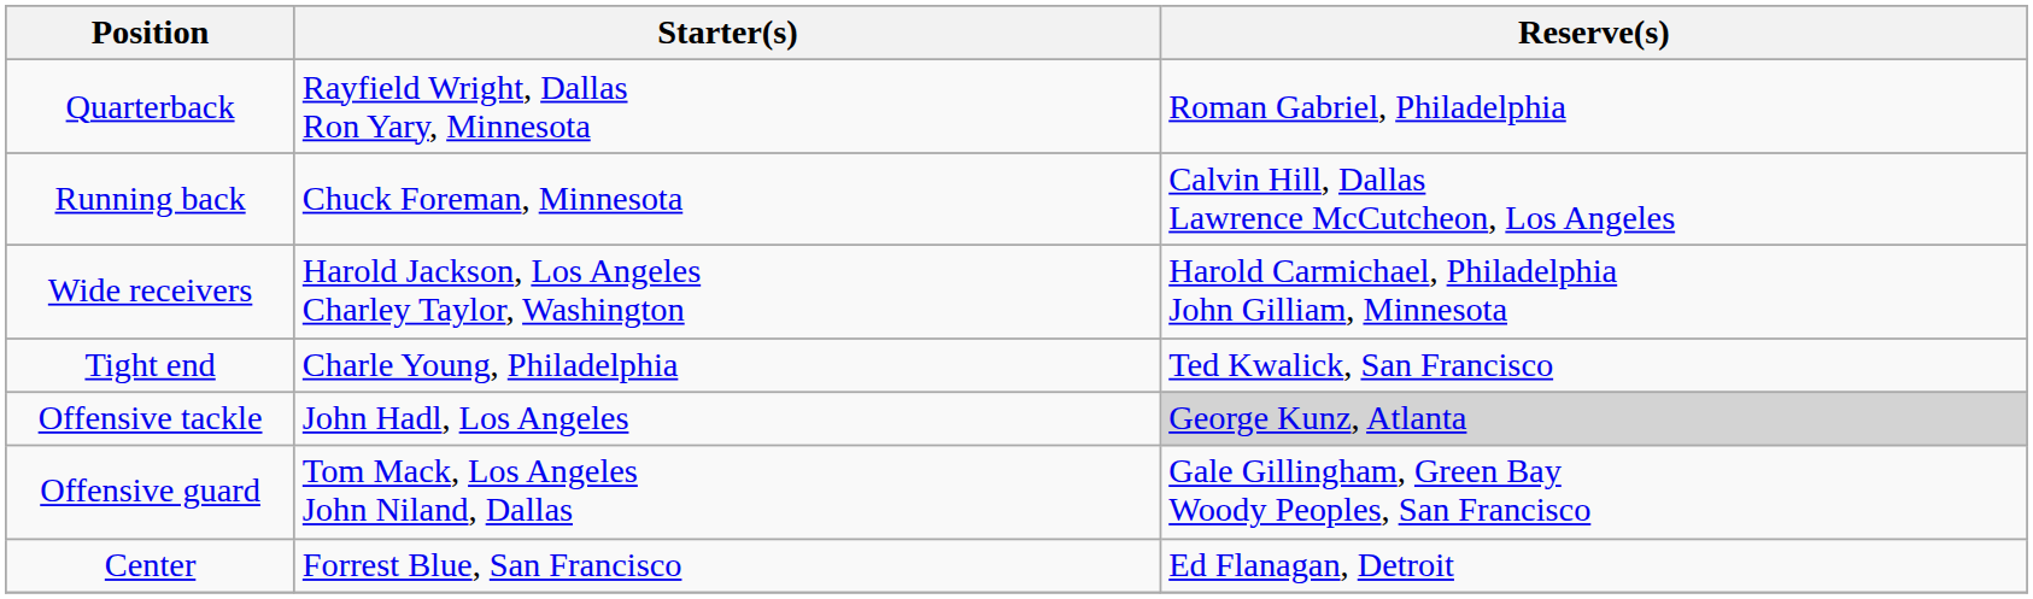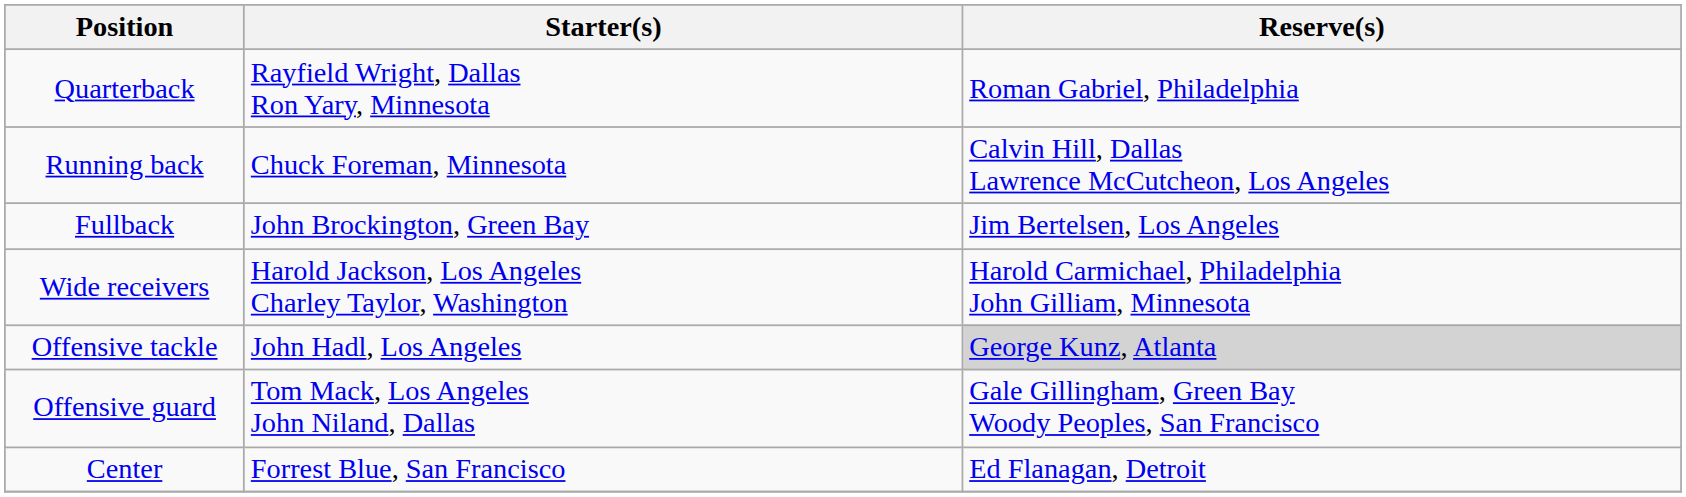+ row: Fullback | John Brockington, Green Bay | Jim Bertelsen, Los Angeles
- row: Tight end | Charle Young, Philadelphia | Ted Kwalick, San Francisco
